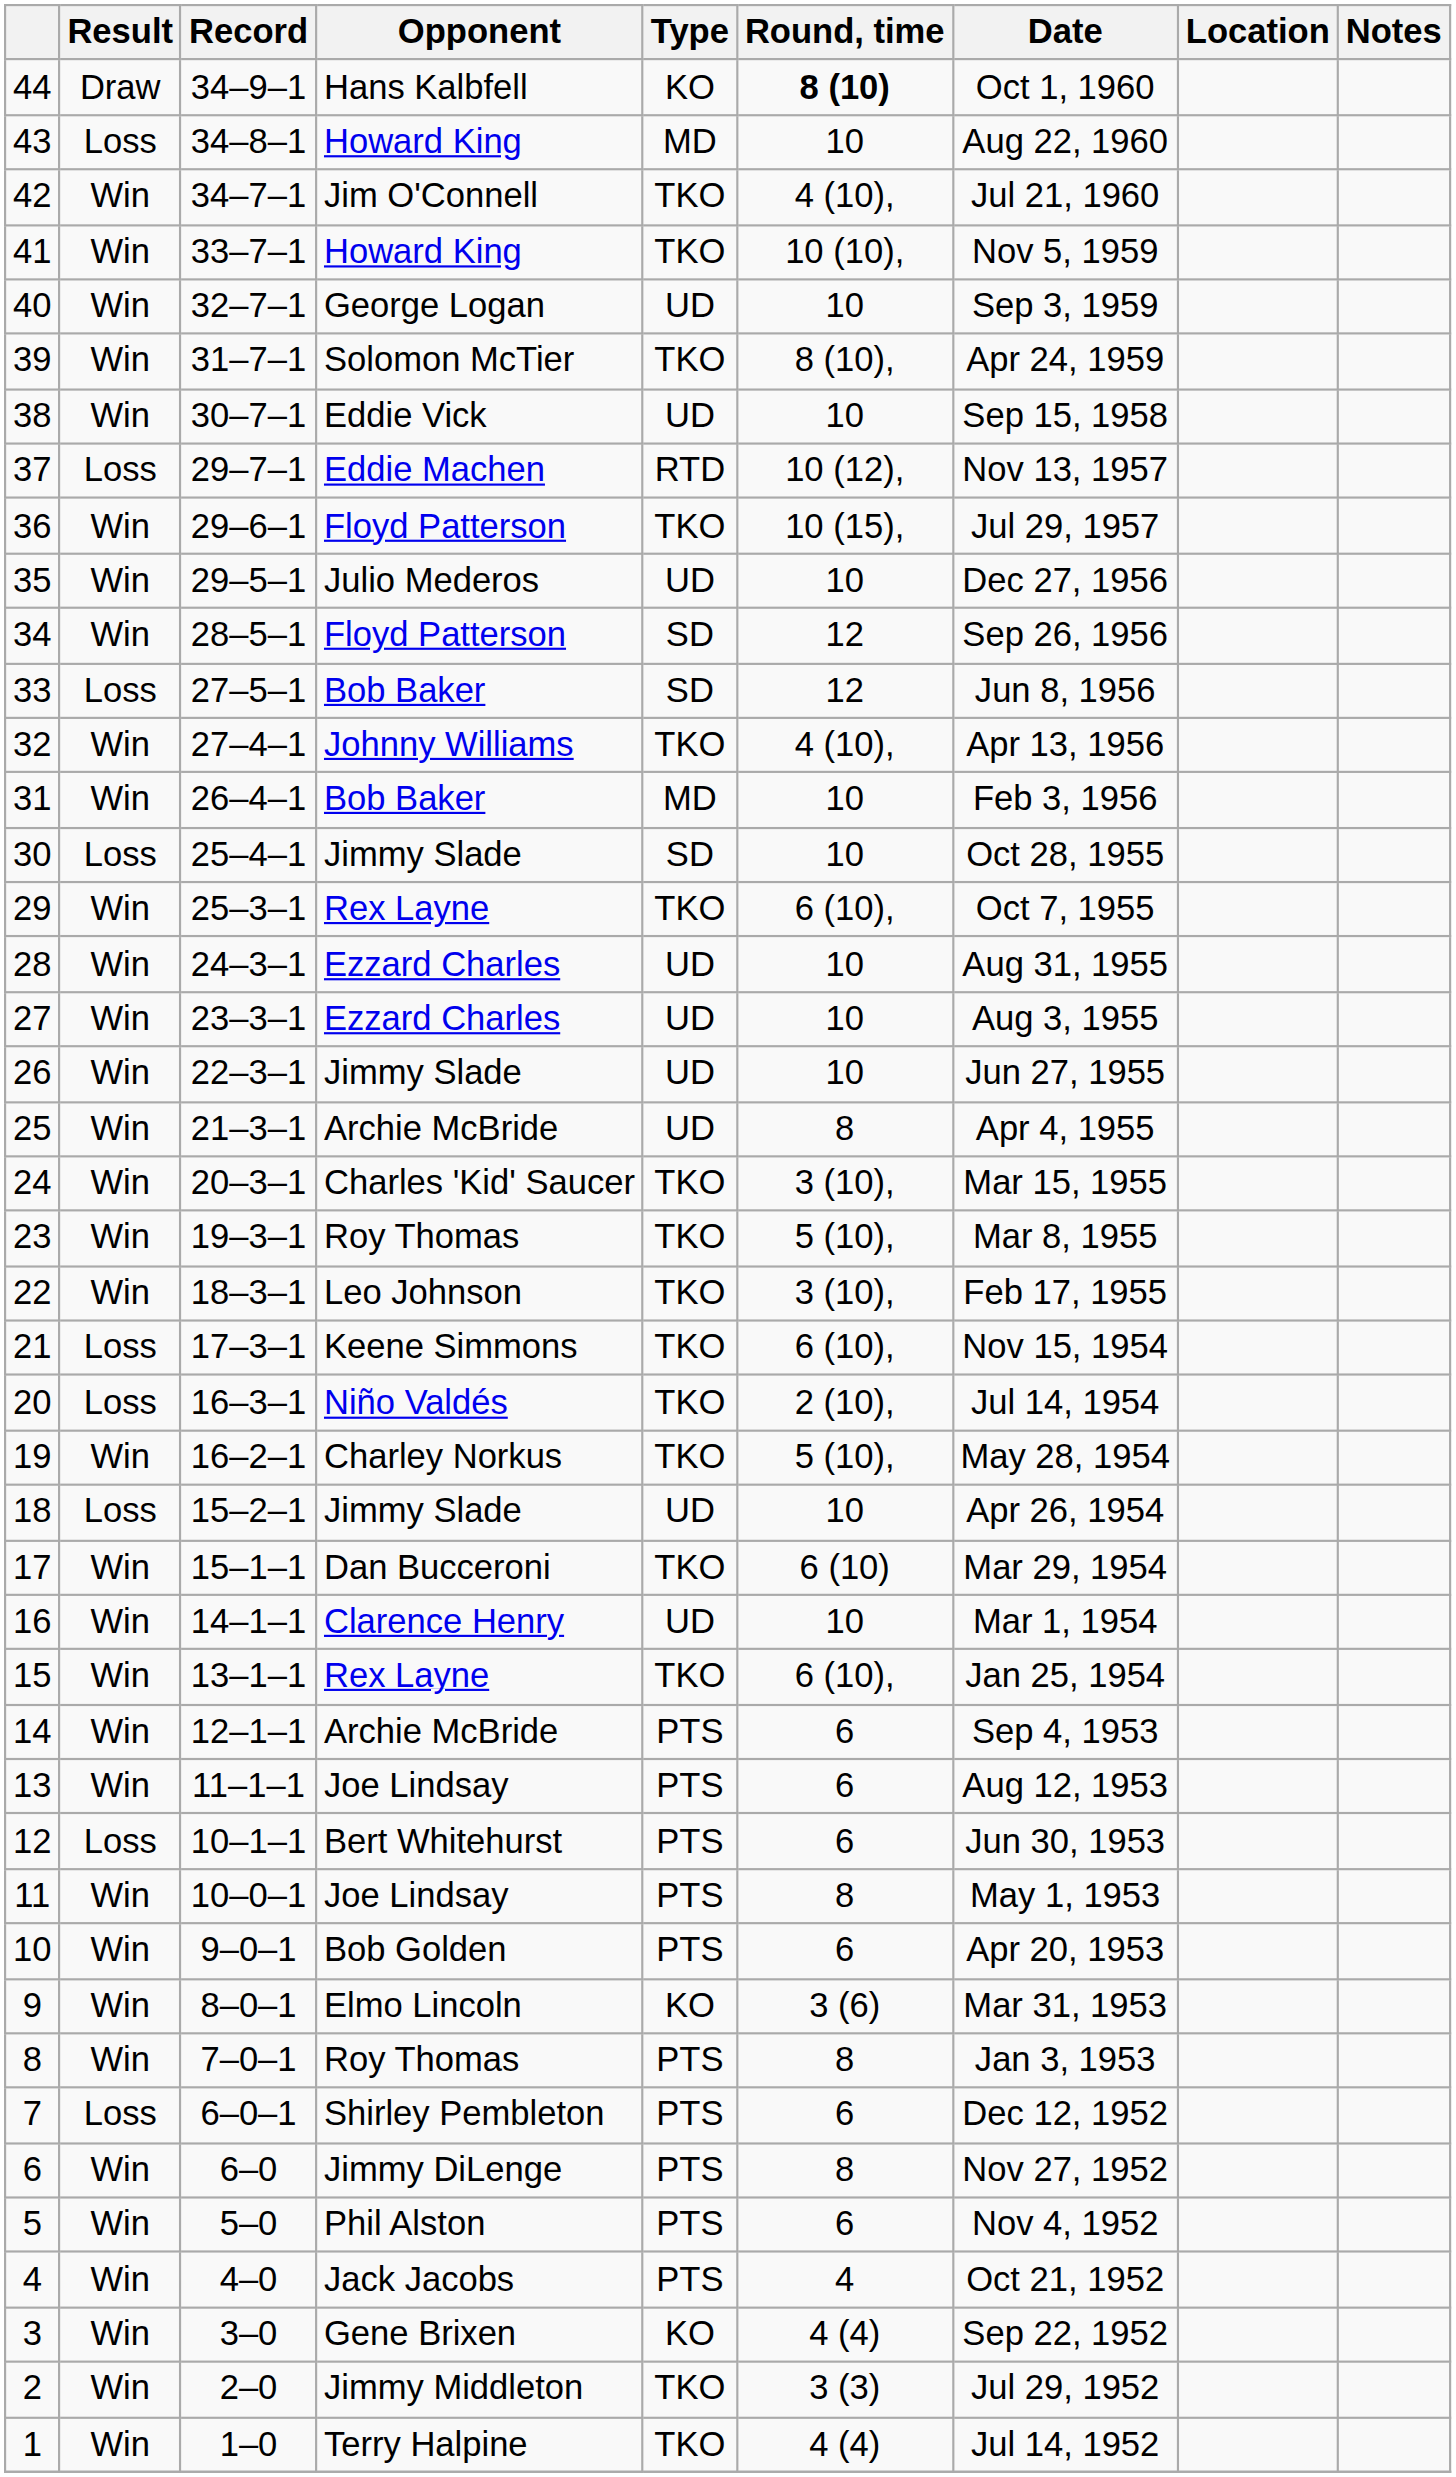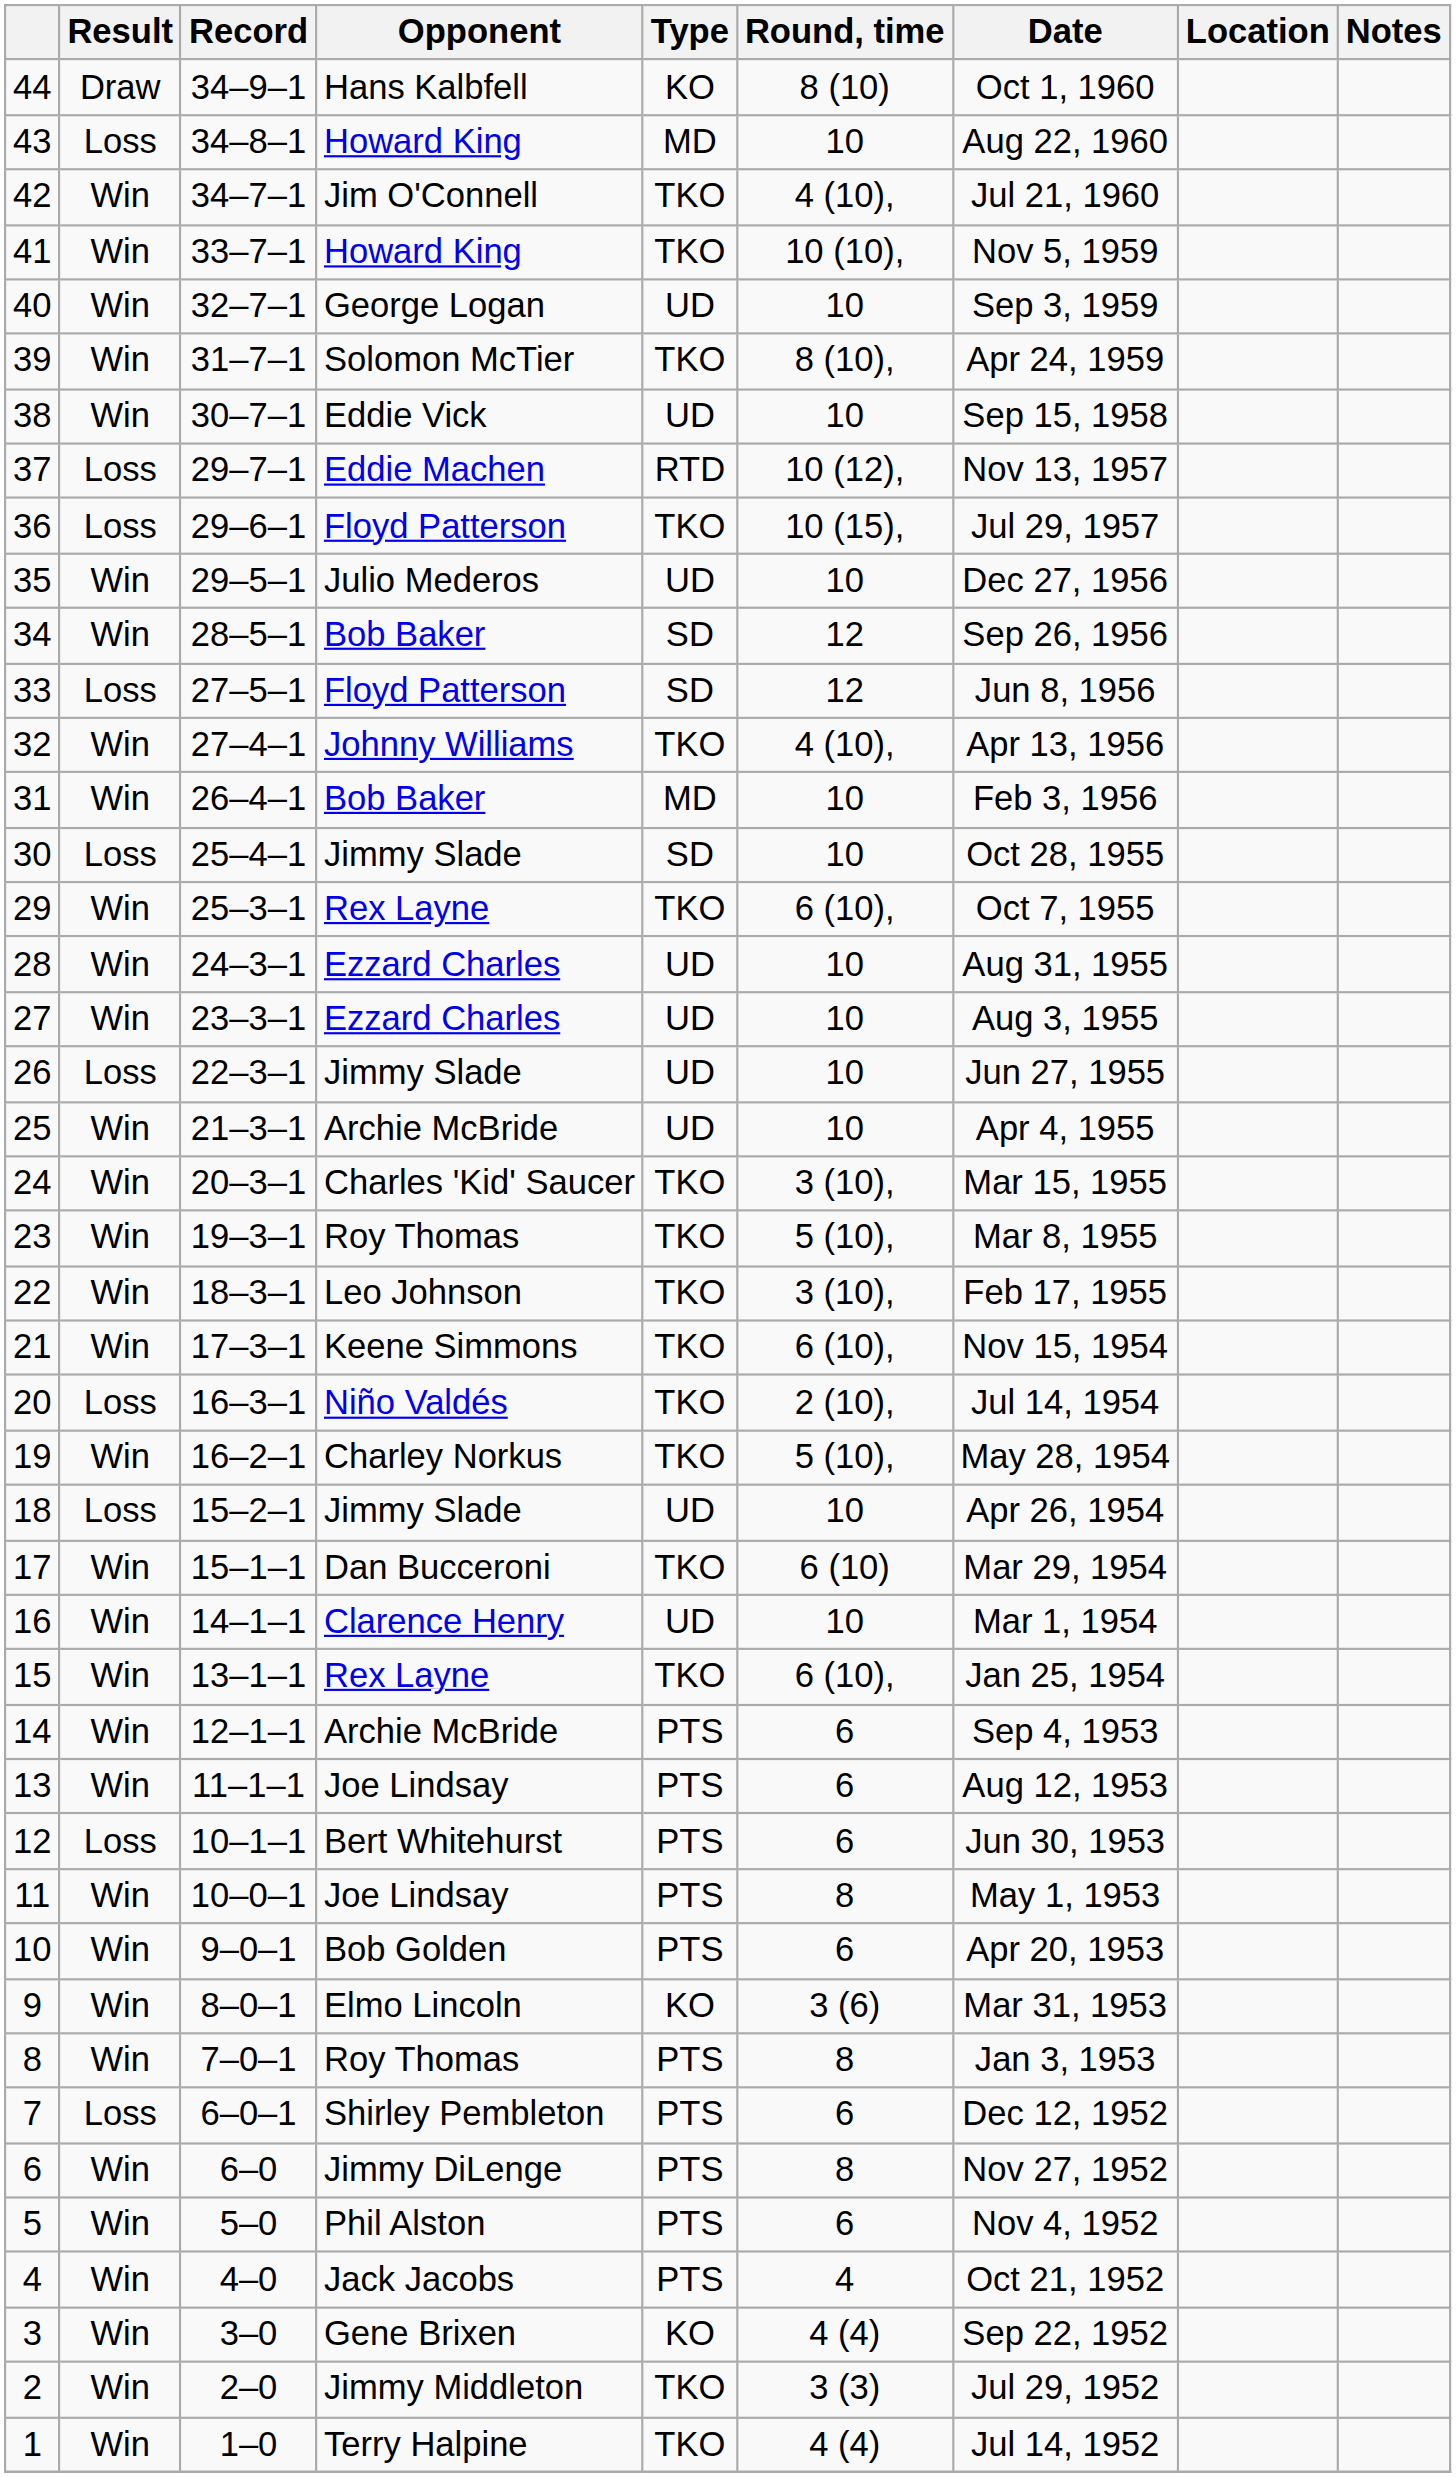44 | Round, time: bold -> normal
36 | Result: Win -> Loss
34 | Opponent: Floyd Patterson -> Bob Baker
33 | Opponent: Bob Baker -> Floyd Patterson
26 | Result: Win -> Loss
25 | Round, time: 8 -> 10
21 | Result: Loss -> Win
